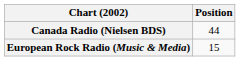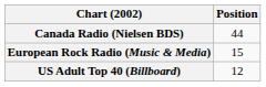+ row: US Adult Top 40 (Billboard) | 12
